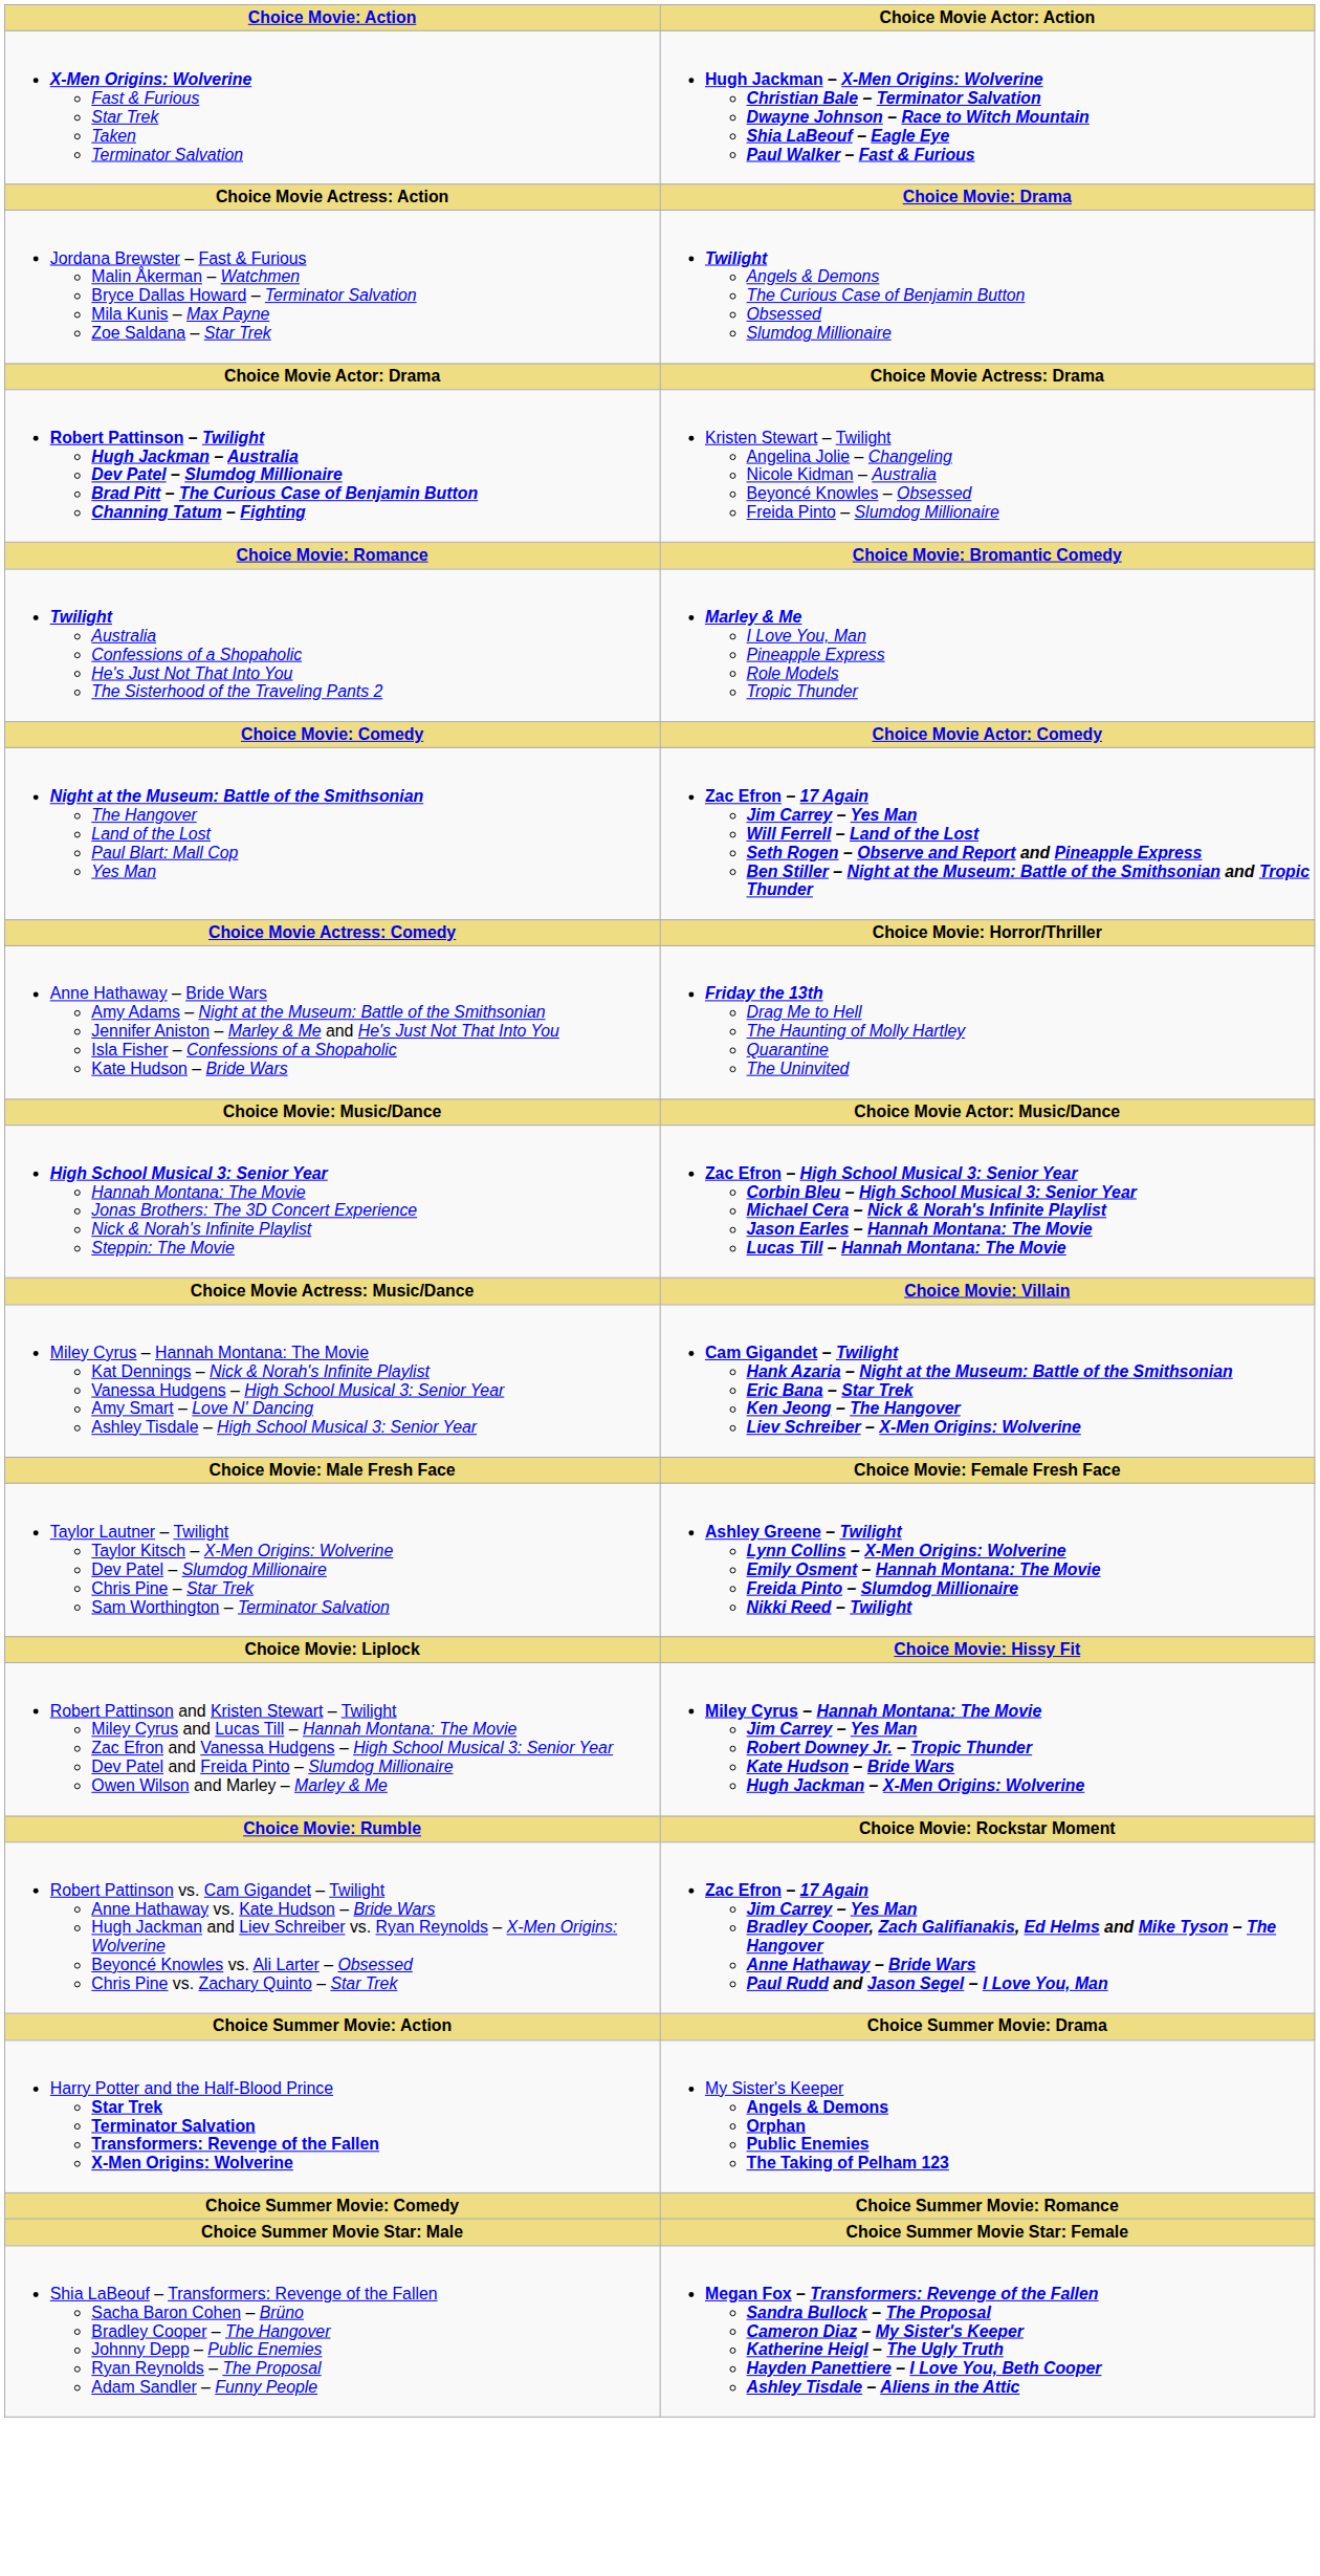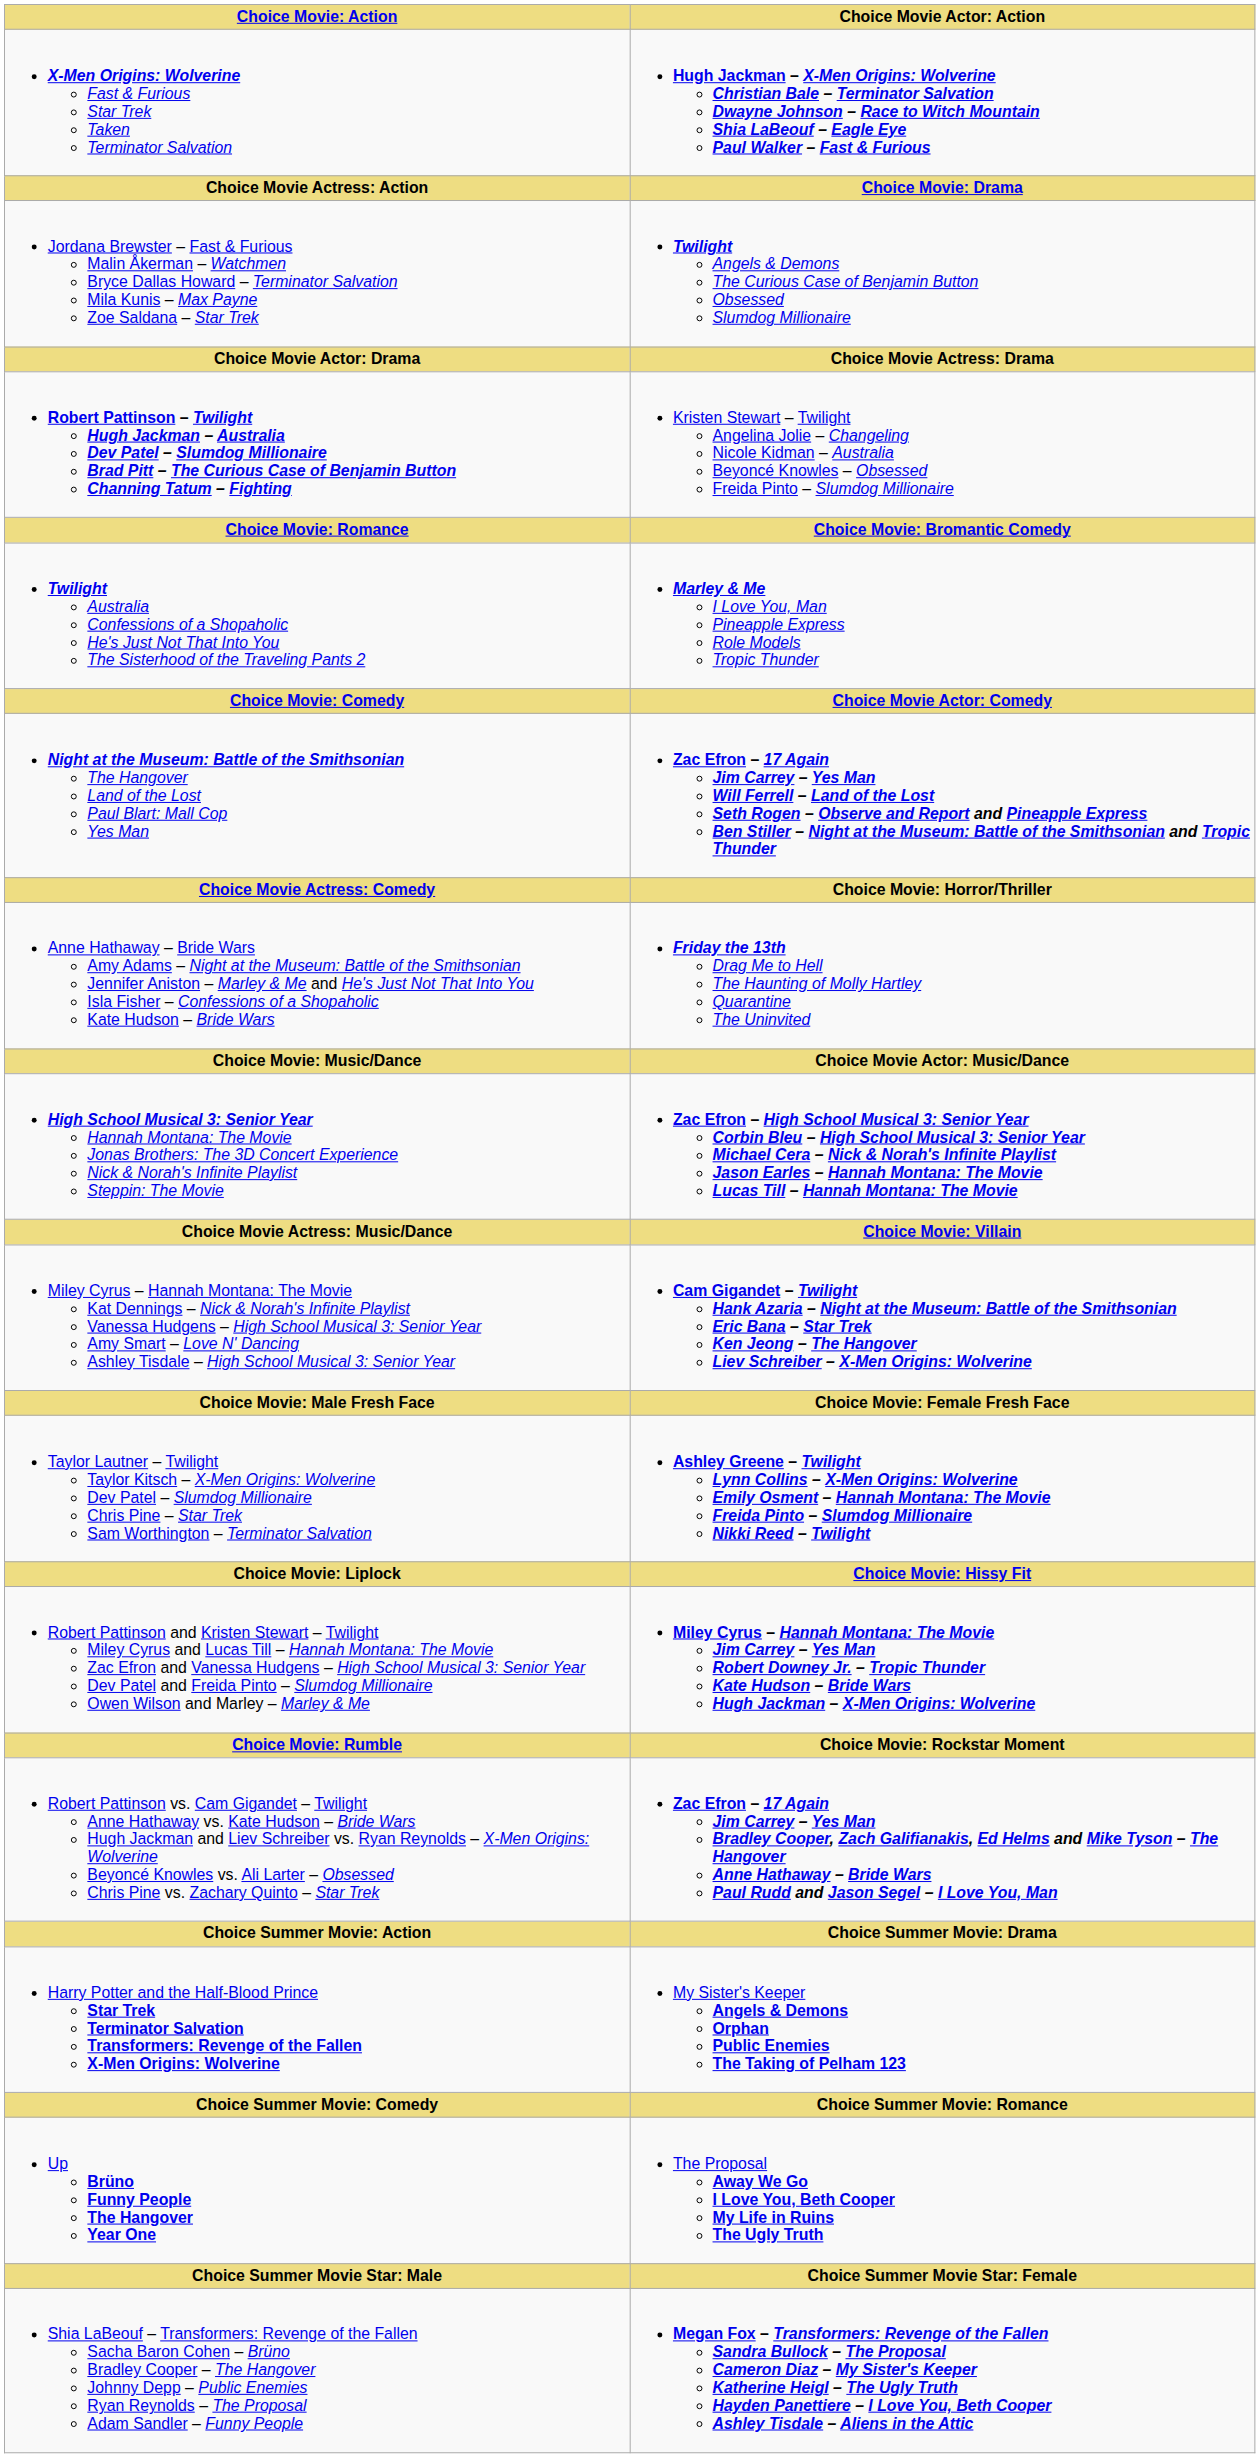+ row: Up Brüno Funny People The Hangover Year One | The Proposal Away We Go I Love You, Beth Cooper My Life in Ruins The Ugly Truth
